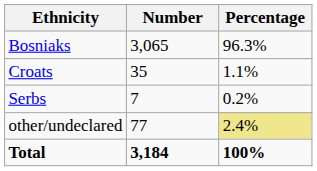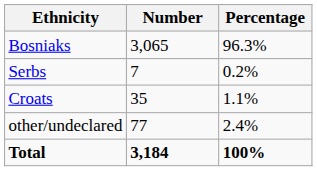rows swapped: Croats <-> Serbs
other/undeclared | Percentage: khaki background -> no background
